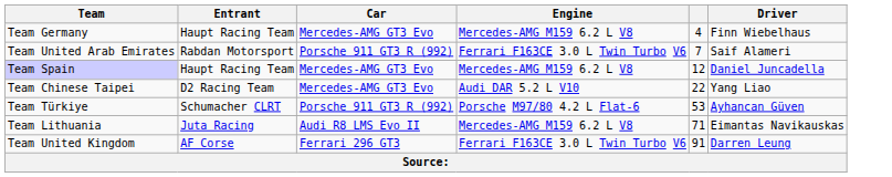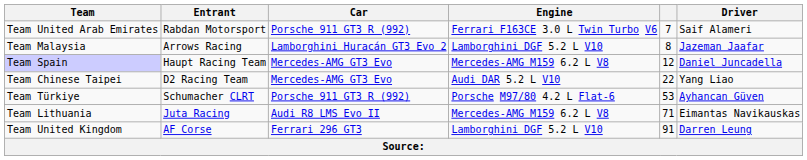- row: Team Germany | Haupt Racing Team | Mercedes-AMG GT3 Evo | Mercedes-AMG M159 6.2 L V8 | 4 | Finn Wiebelhaus
+ row: Team Malaysia | Arrows Racing | Lamborghini Huracán GT3 Evo 2 | Lamborghini DGF 5.2 L V10 | 8 | Jazeman Jaafar
Team United Kingdom | Engine: Ferrari F163CE 3.0 L Twin Turbo V6 -> Lamborghini DGF 5.2 L V10
